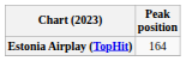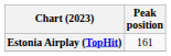Estonia Airplay (TopHit) | Peak position: 164 -> 161
